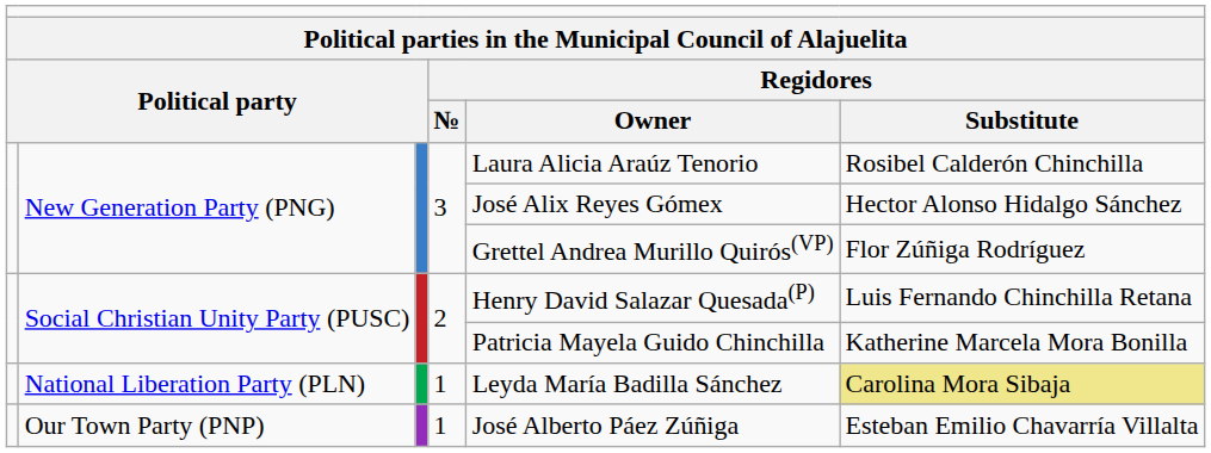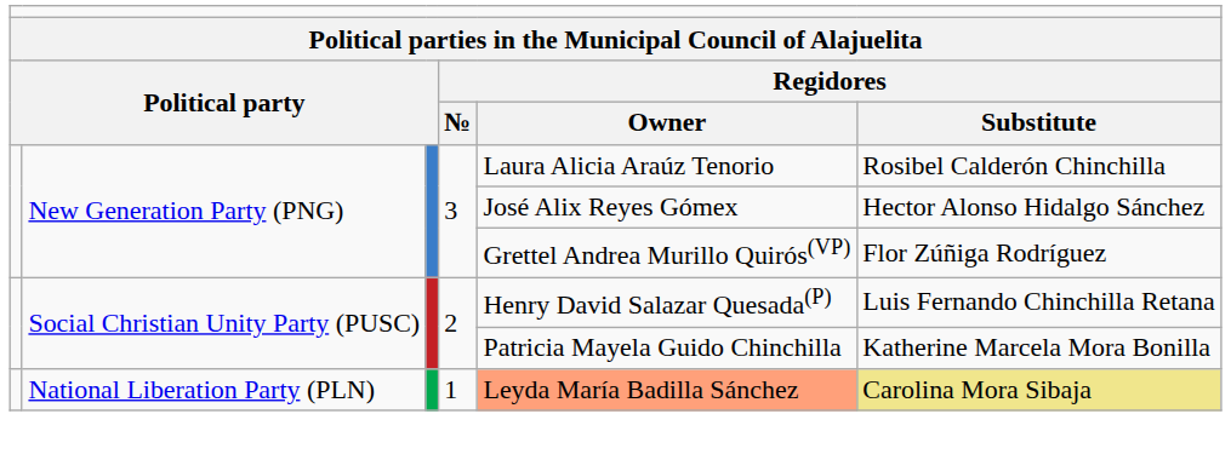National Liberation Party (PLN) | column 5: no background -> lightsalmon background
- row: Our Town Party (PNP) | 1 | José Alberto Páez Zúñiga | Esteban Emilio Chavarría Villalta
